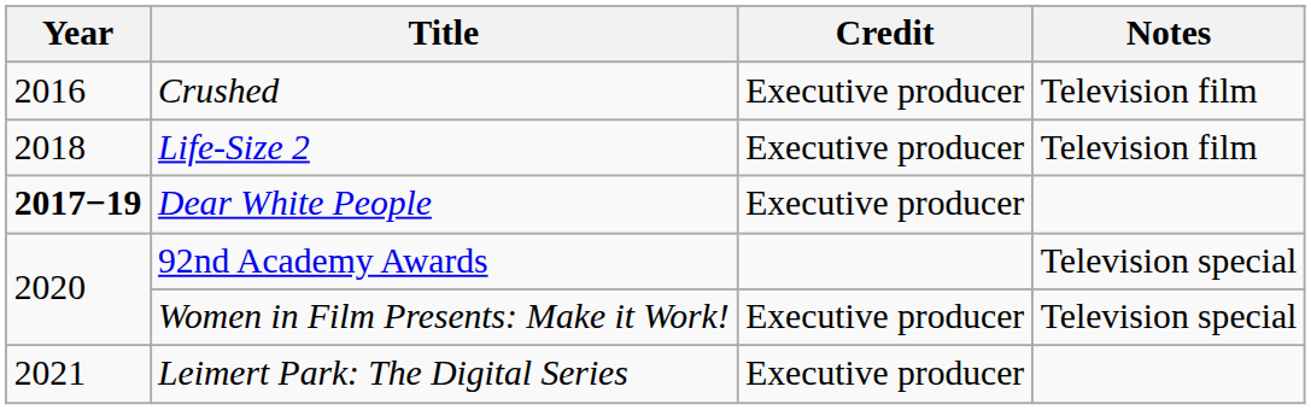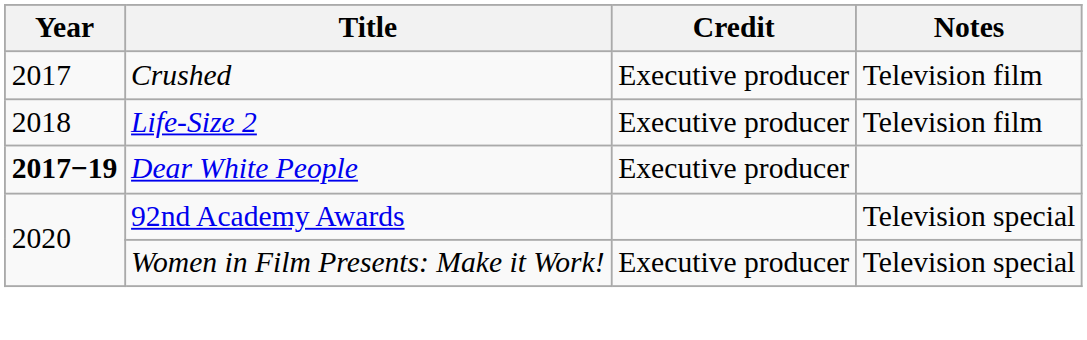Crushed | Year: 2016 -> 2017
- row: 2021 | Leimert Park: The Digital Series | Executive producer
